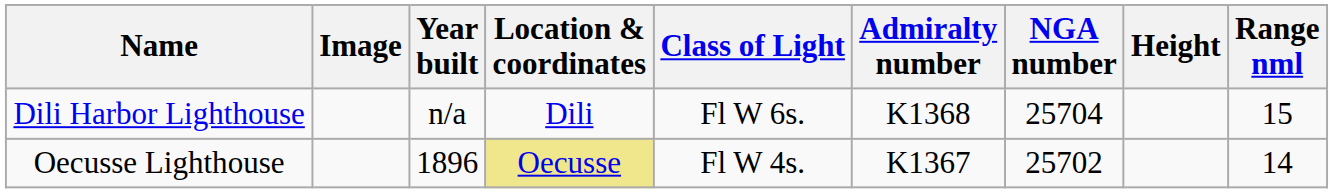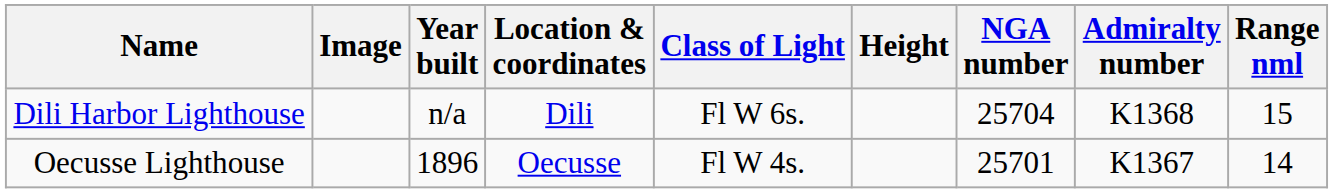columns swapped: Height <-> Admiralty number
Oecusse Lighthouse | Location & coordinates: khaki background -> no background
Oecusse Lighthouse | NGA number: 25702 -> 25701
